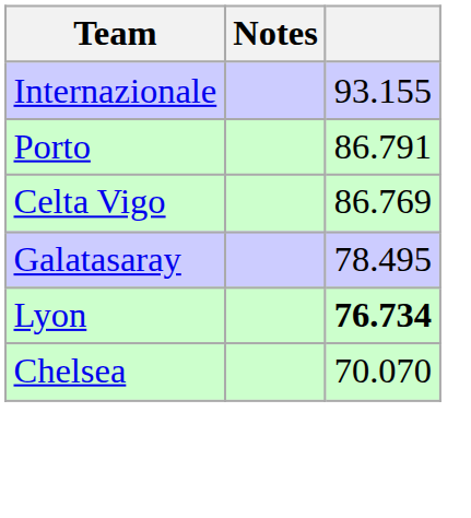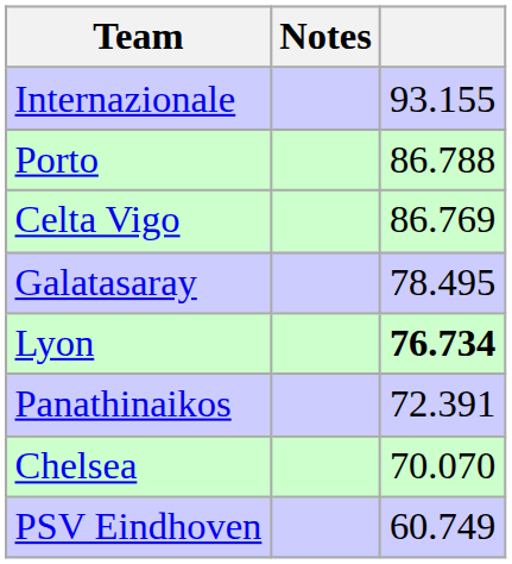Porto | column 3: 86.791 -> 86.788
+ row: Panathinaikos | 72.391
+ row: PSV Eindhoven | 60.749
